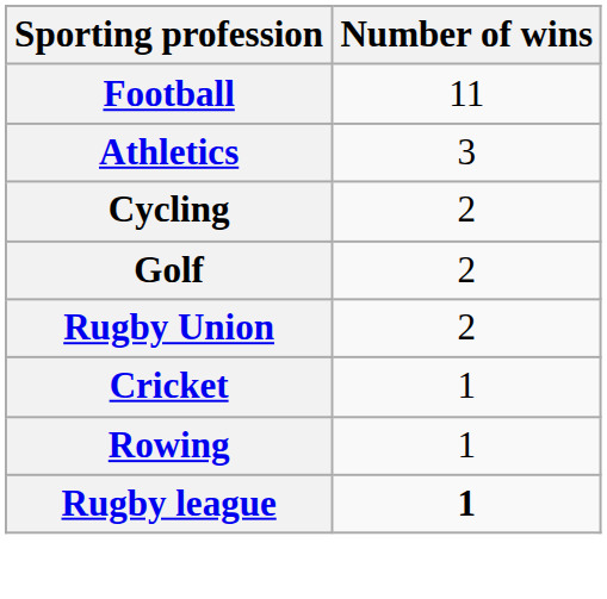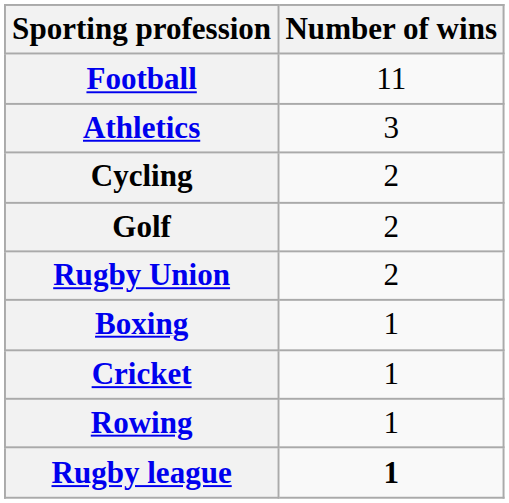+ row: Boxing | 1
